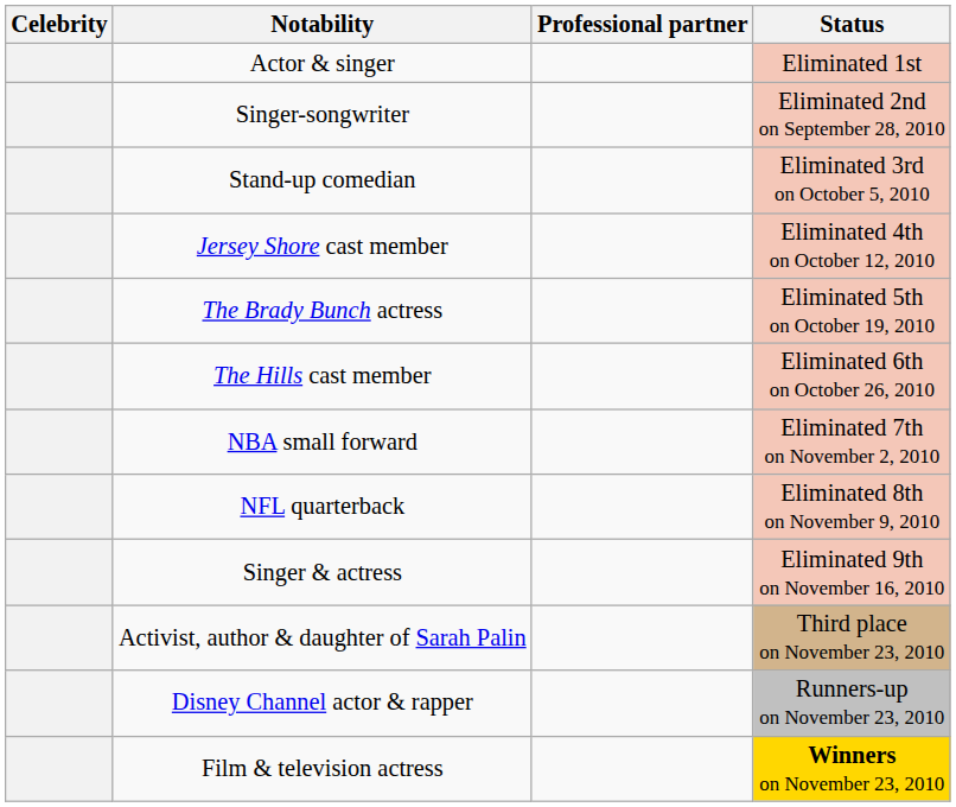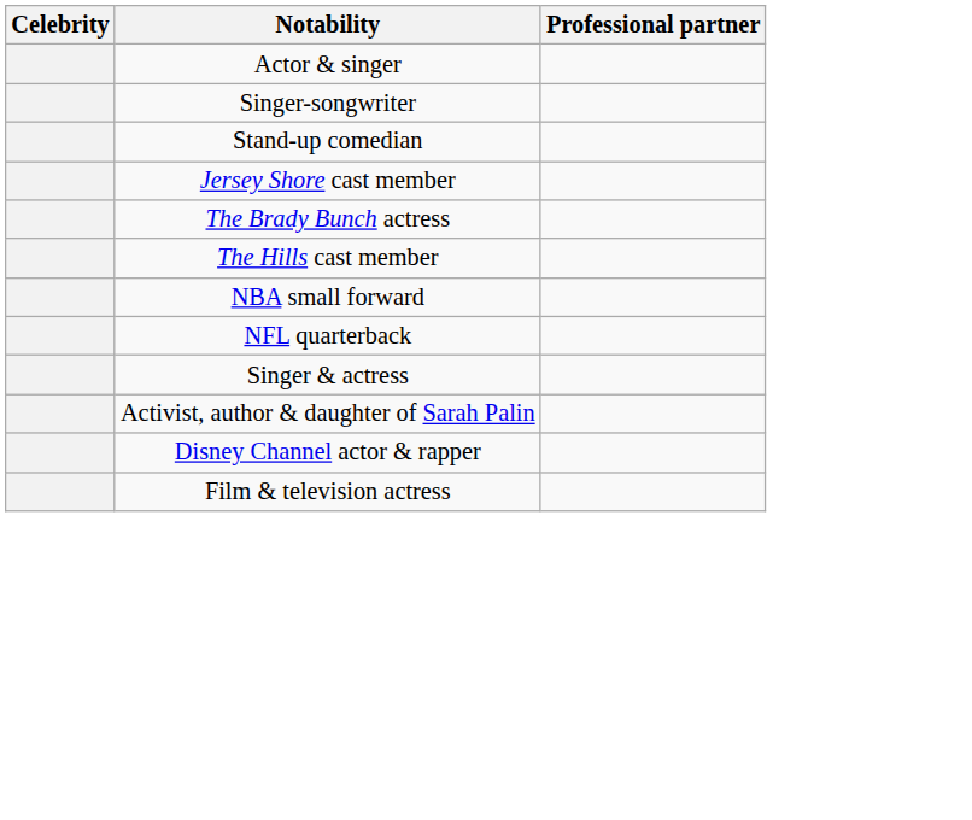- column: Status | Eliminated 1st | Eliminated 2nd on September 28, 2010 | Eliminated 3rd on October 5, 2010 | Eliminated 4th on October 12, 2010 | Eliminated 5th on October 19, 2010 | Eliminated 6th on October 26, 2010 | Eliminated 7th on November 2, 2010 | Eliminated 8th on November 9, 2010 | Eliminated 9th on November 16, 2010 | Third place on November 23, 2010 | Runners-up on November 23, 2010 | Winners on November 23, 2010
